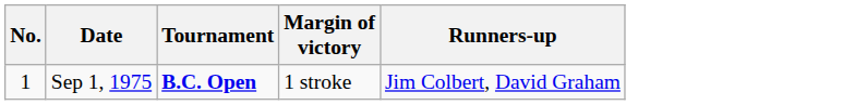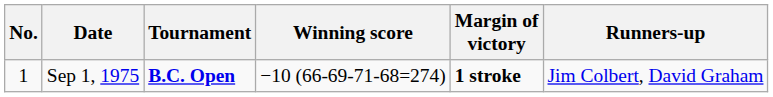+ column: Winning score | −10 (66-69-71-68=274)
Sep 1, 1975 | Margin of victory: normal -> bold
